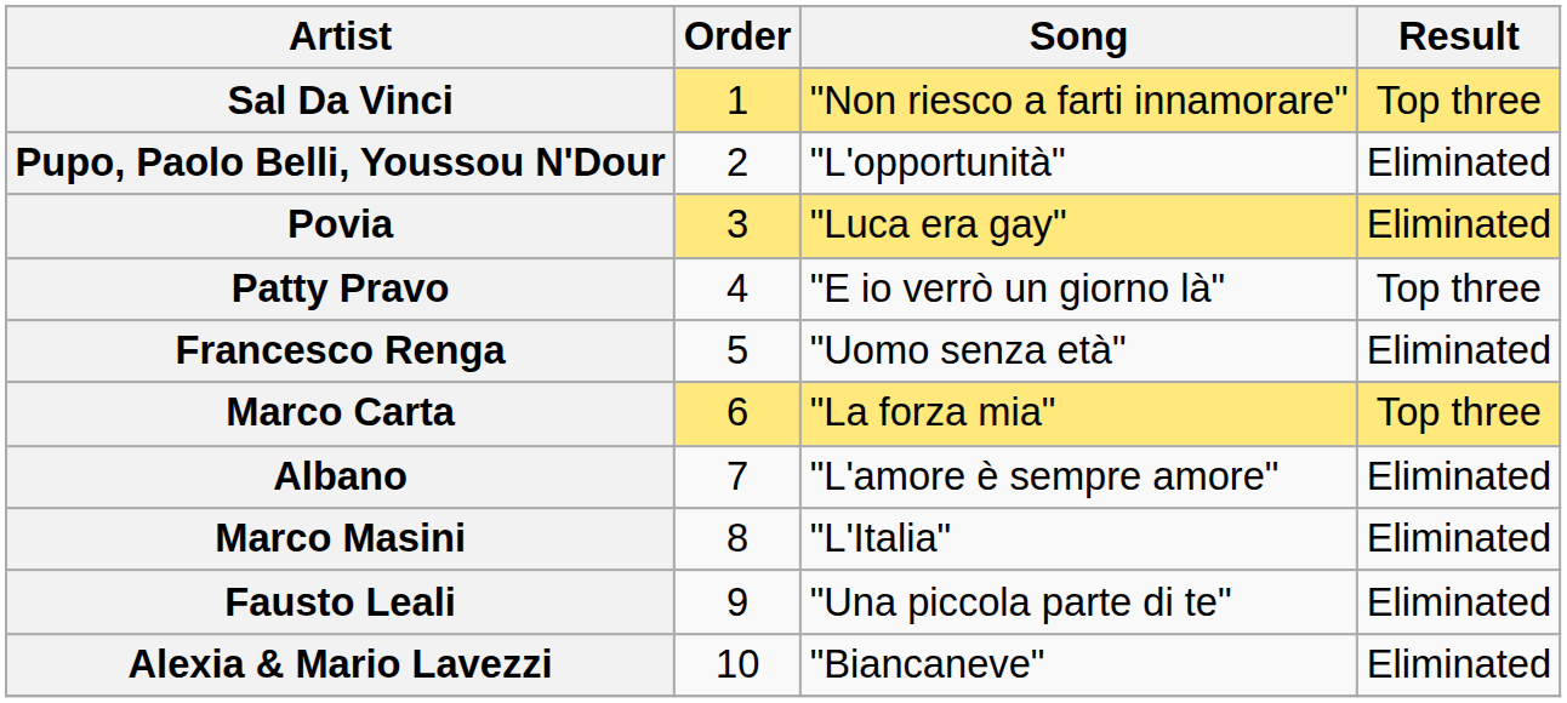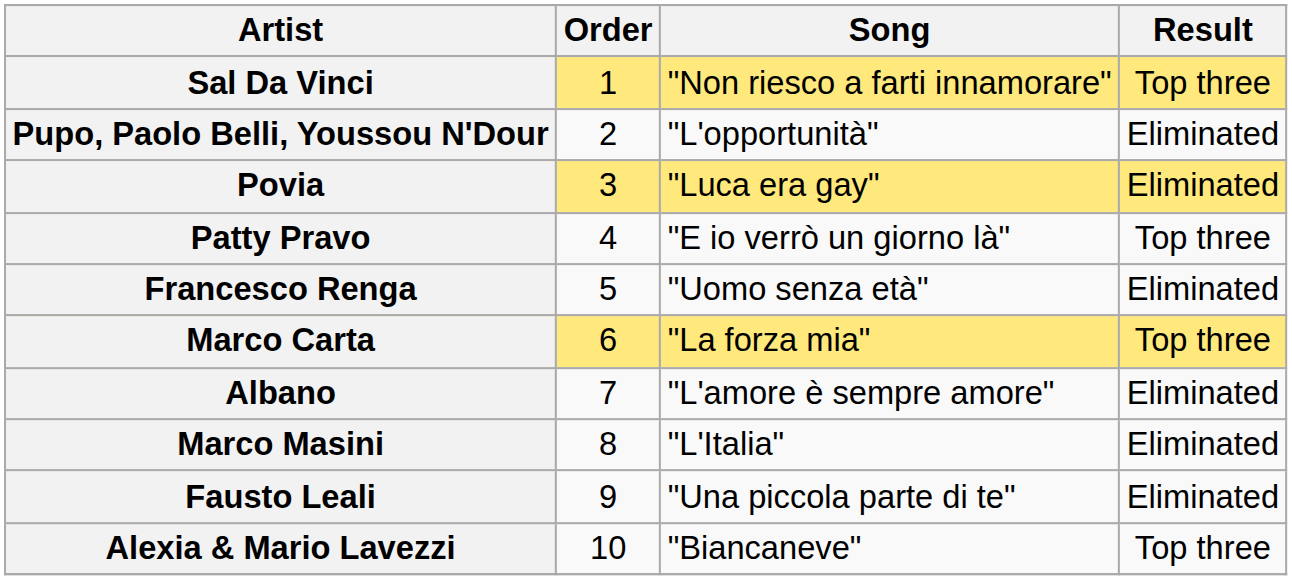Alexia & Mario Lavezzi | Result: Eliminated -> Top three
